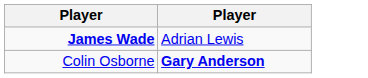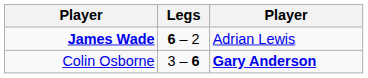+ column: Legs | 6 – 2 | 3 – 6
